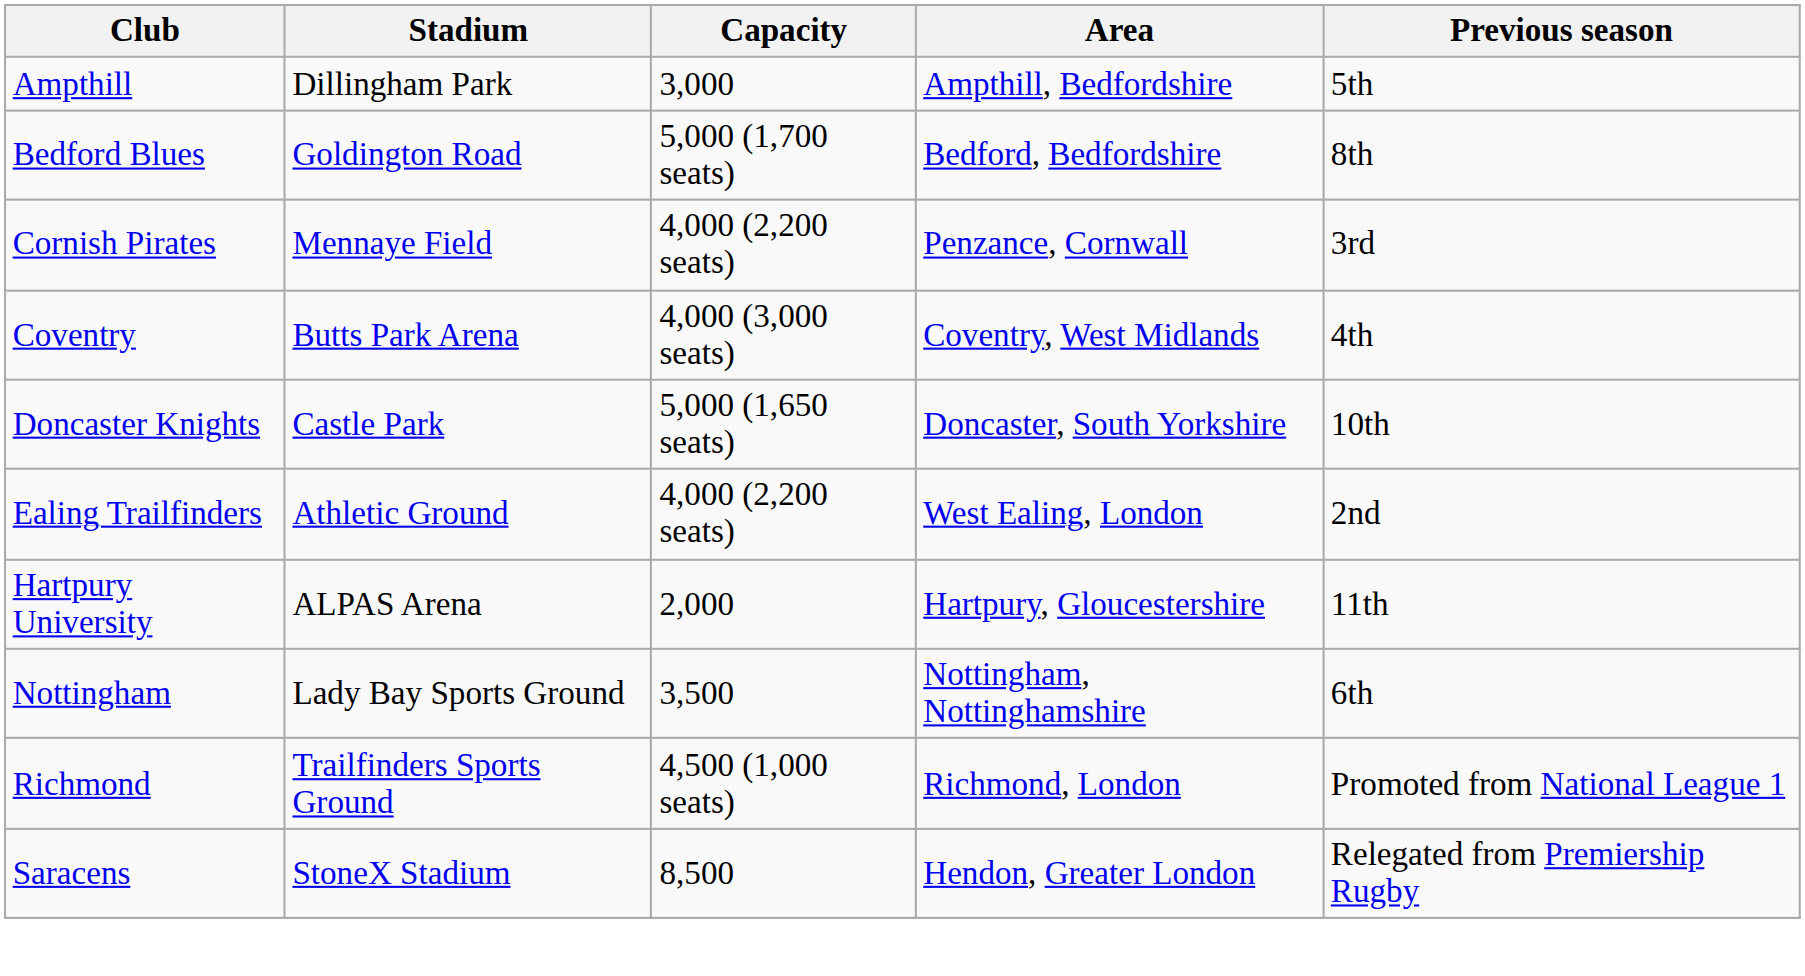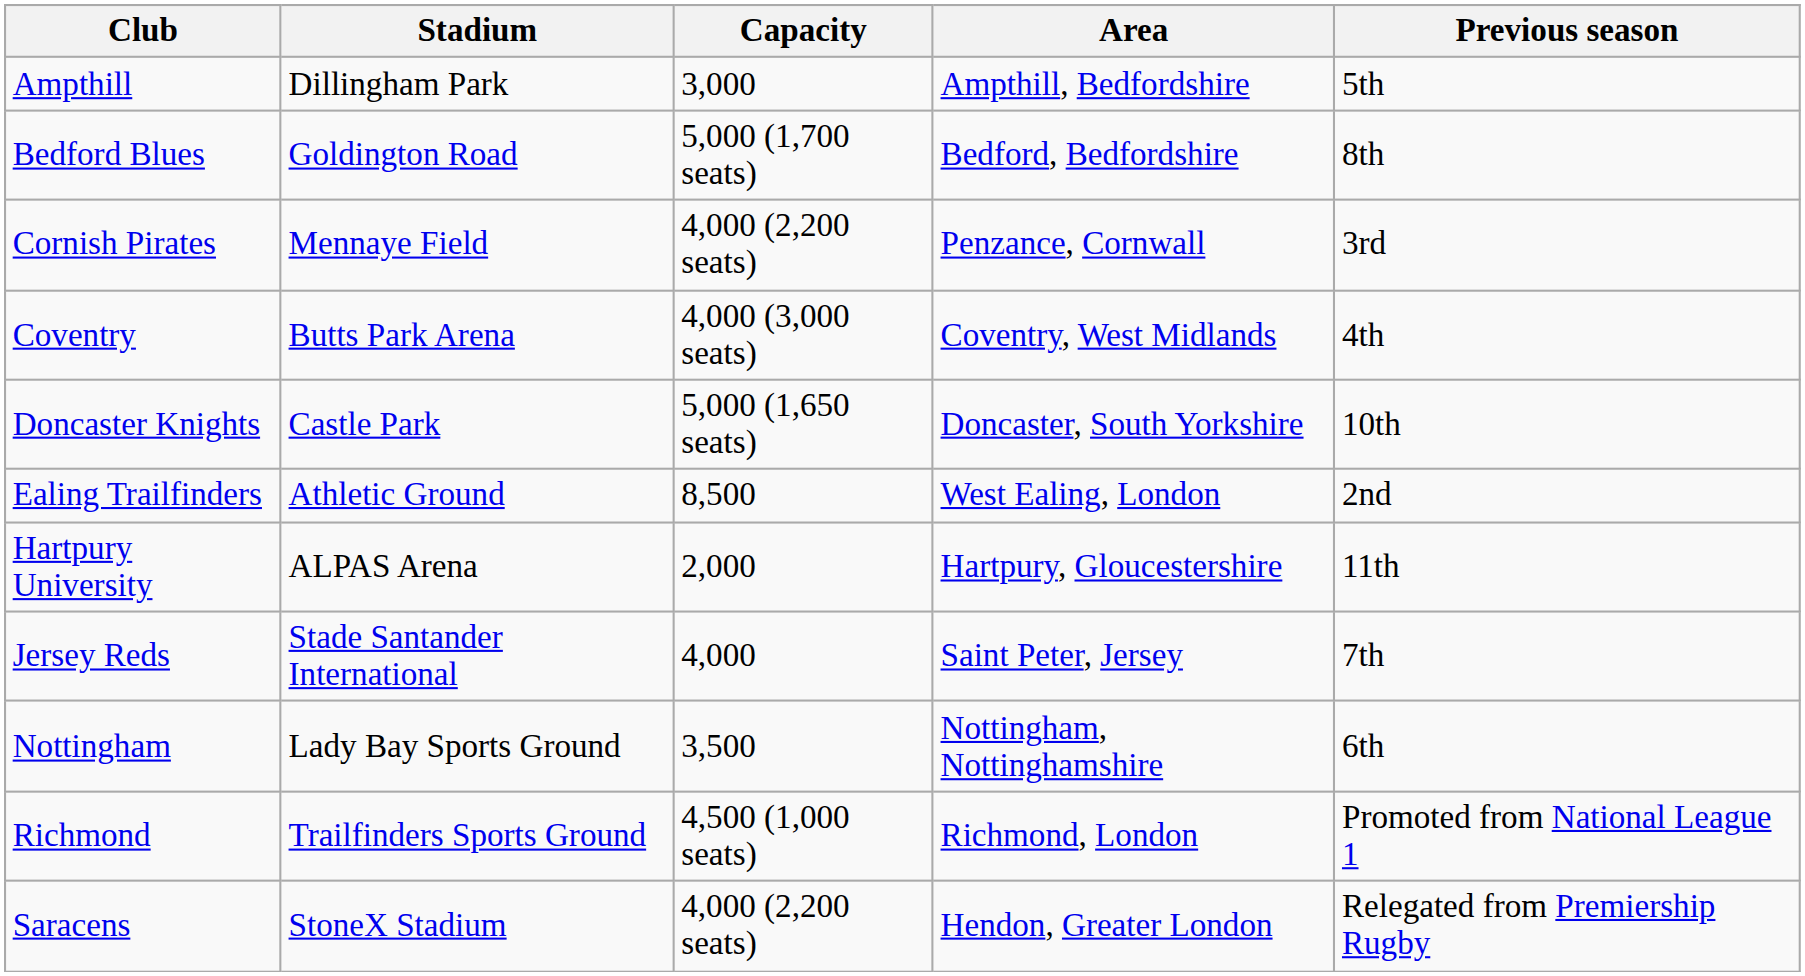Ealing Trailfinders | Capacity: 4,000 (2,200 seats) -> 8,500
+ row: Jersey Reds | Stade Santander International | 4,000 | Saint Peter, Jersey | 7th
Saracens | Capacity: 8,500 -> 4,000 (2,200 seats)
